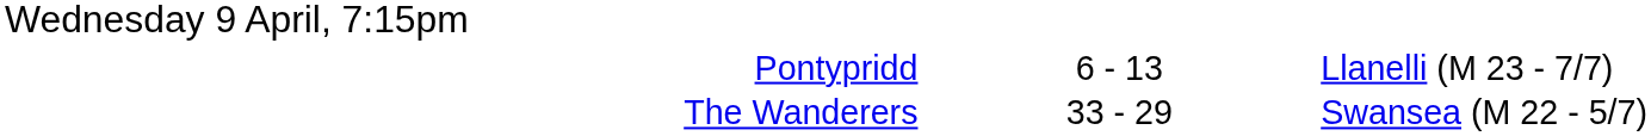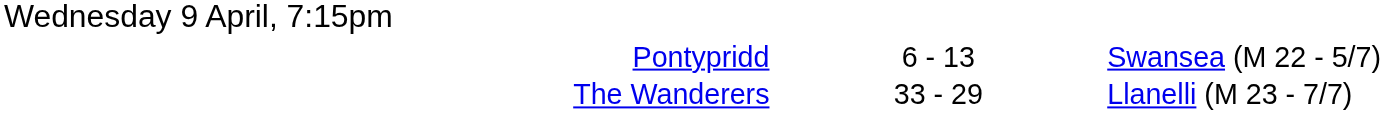Pontypridd | column 3: Llanelli (M 23 - 7/7) -> Swansea (M 22 - 5/7)
The Wanderers | column 3: Swansea (M 22 - 5/7) -> Llanelli (M 23 - 7/7)
